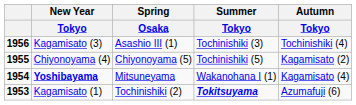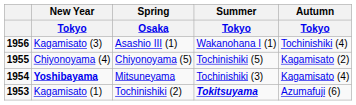Kagamisato (3) | Summer / Tokyo: Tochinishiki (3) -> Wakanohana I (1)
Yoshibayama | Summer / Tokyo: Wakanohana I (1) -> Tochinishiki (3)
